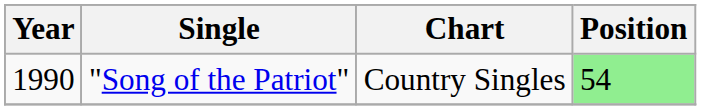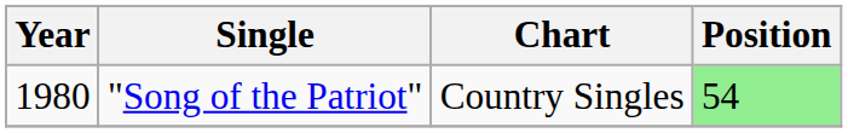"Song of the Patriot" | Year: 1990 -> 1980
